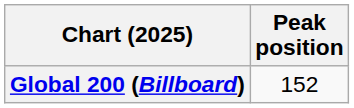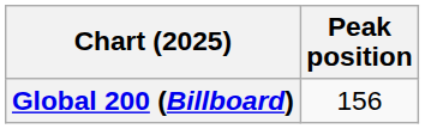Global 200 (Billboard) | Peak position: 152 -> 156
